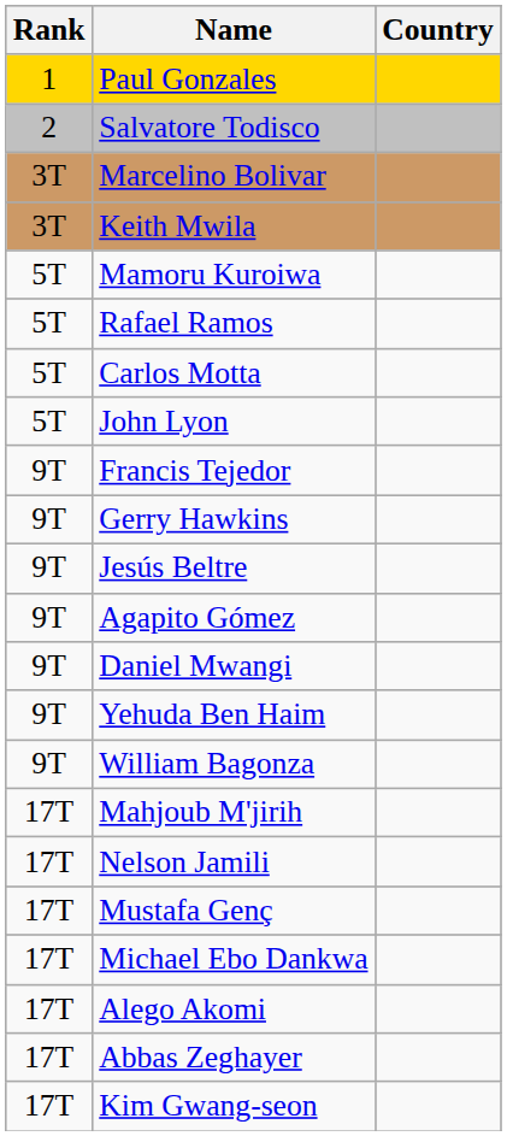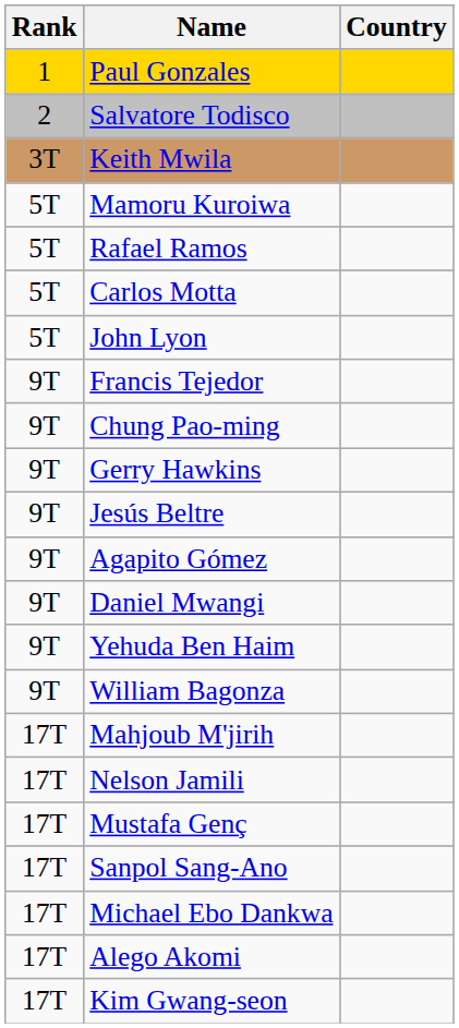- row: 3T | Marcelino Bolivar
+ row: 9T | Chung Pao-ming
+ row: 17T | Sanpol Sang-Ano
- row: 17T | Abbas Zeghayer
